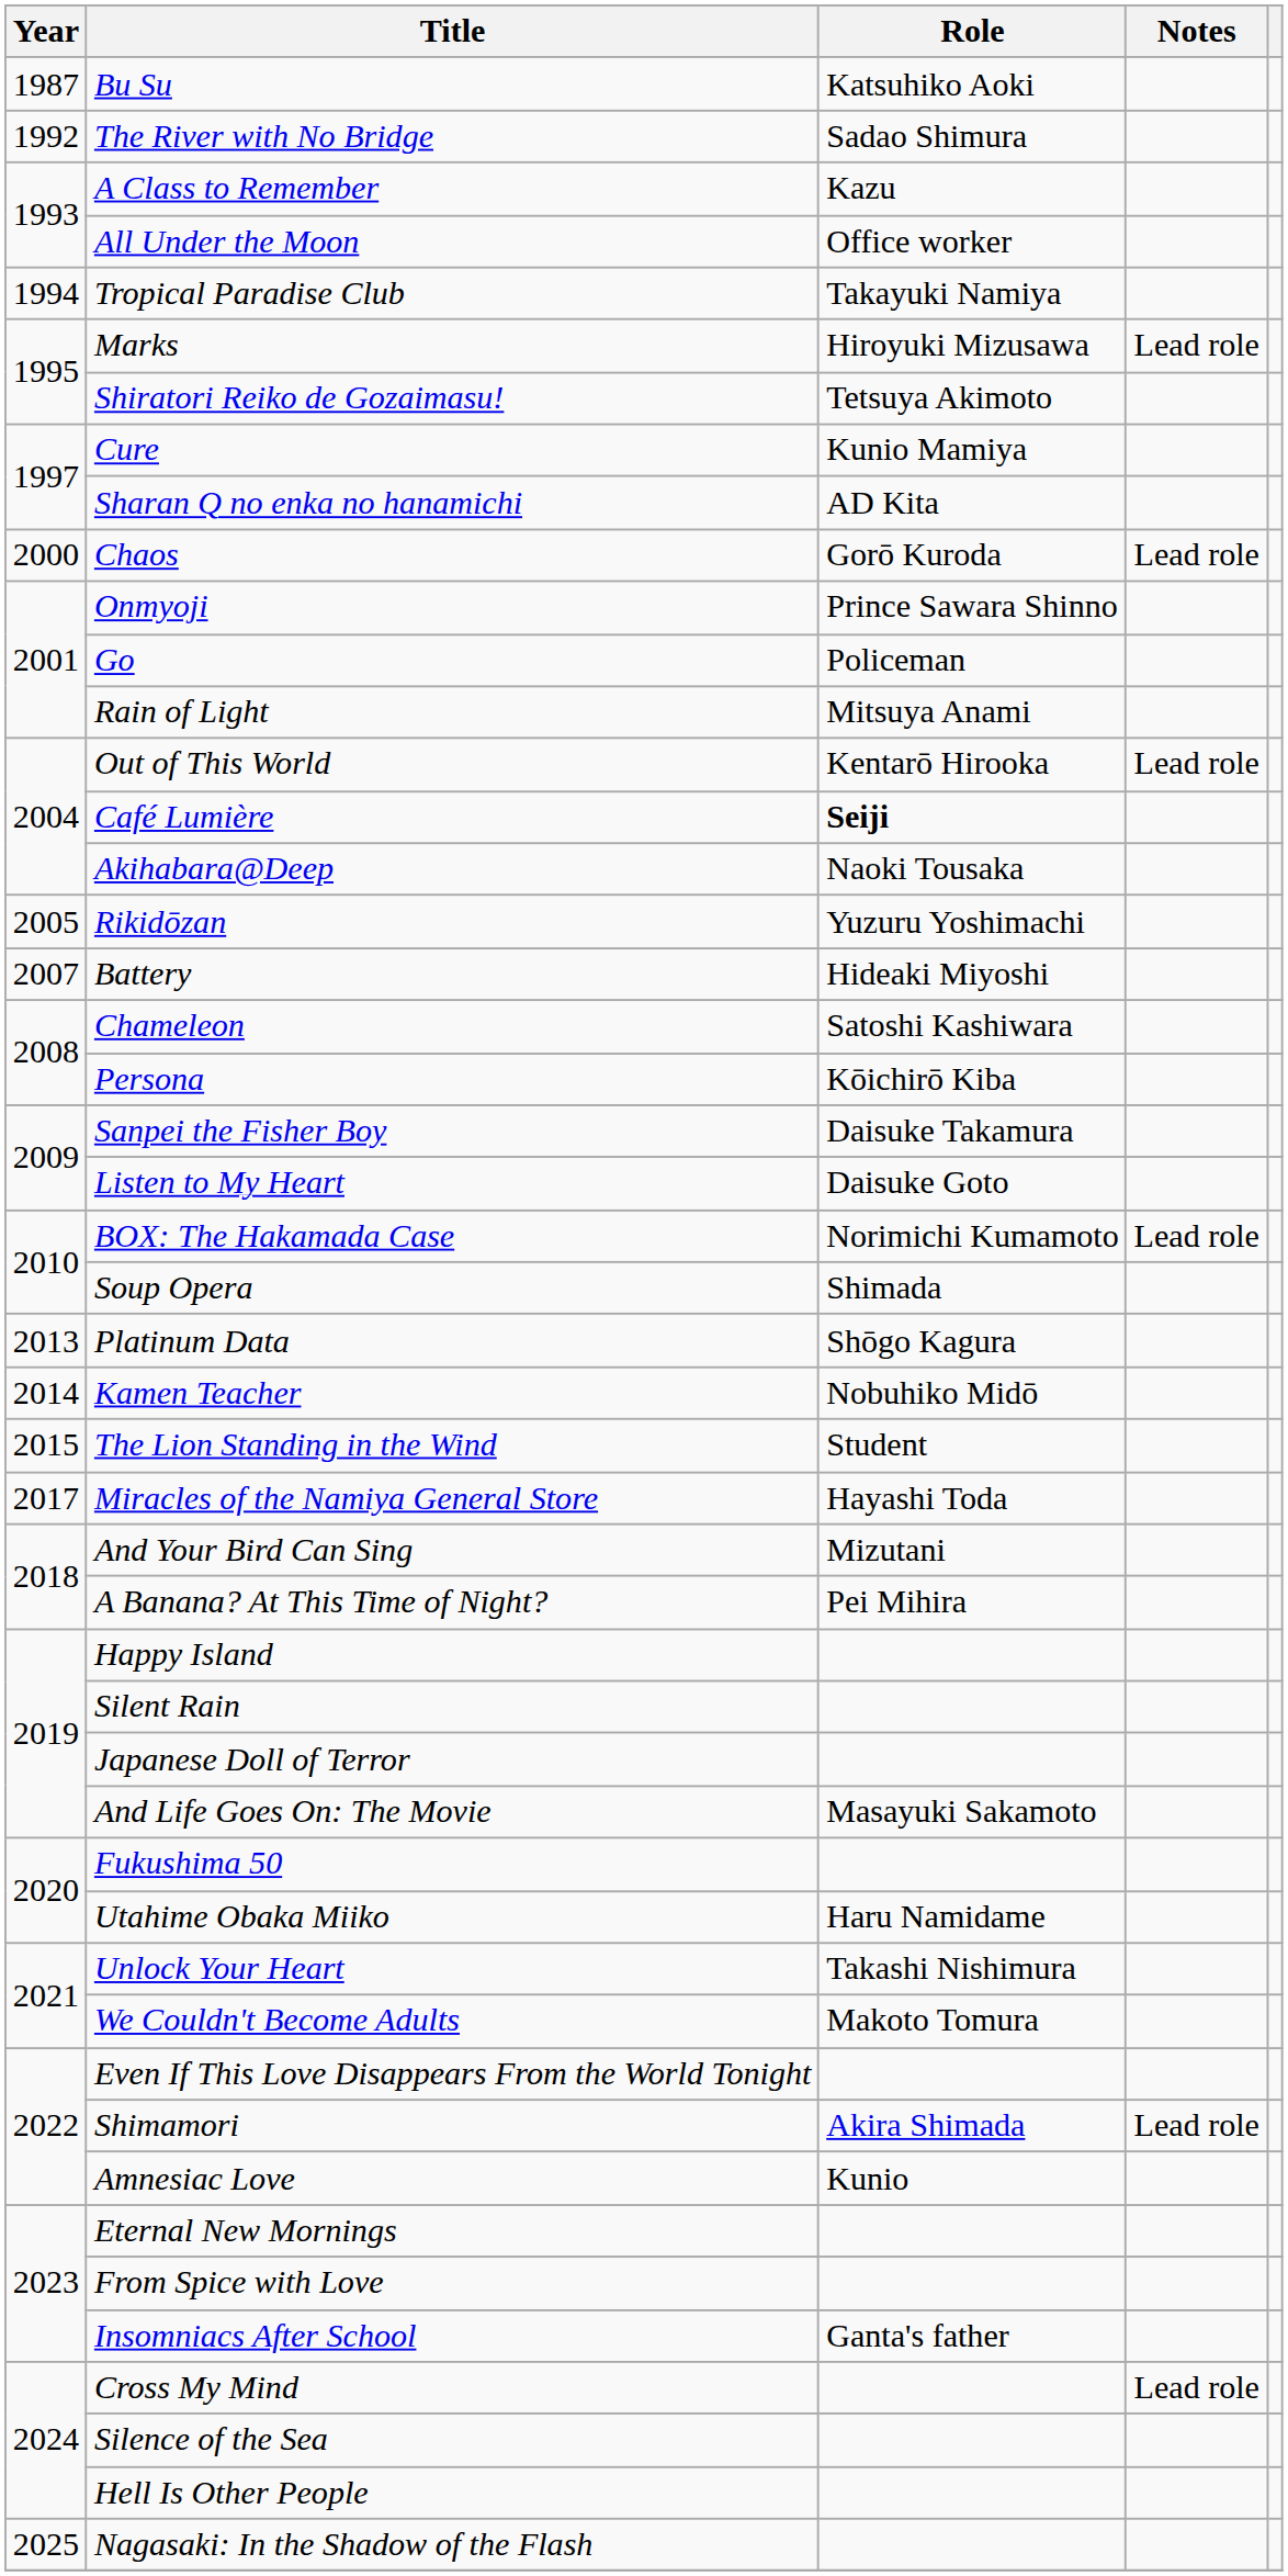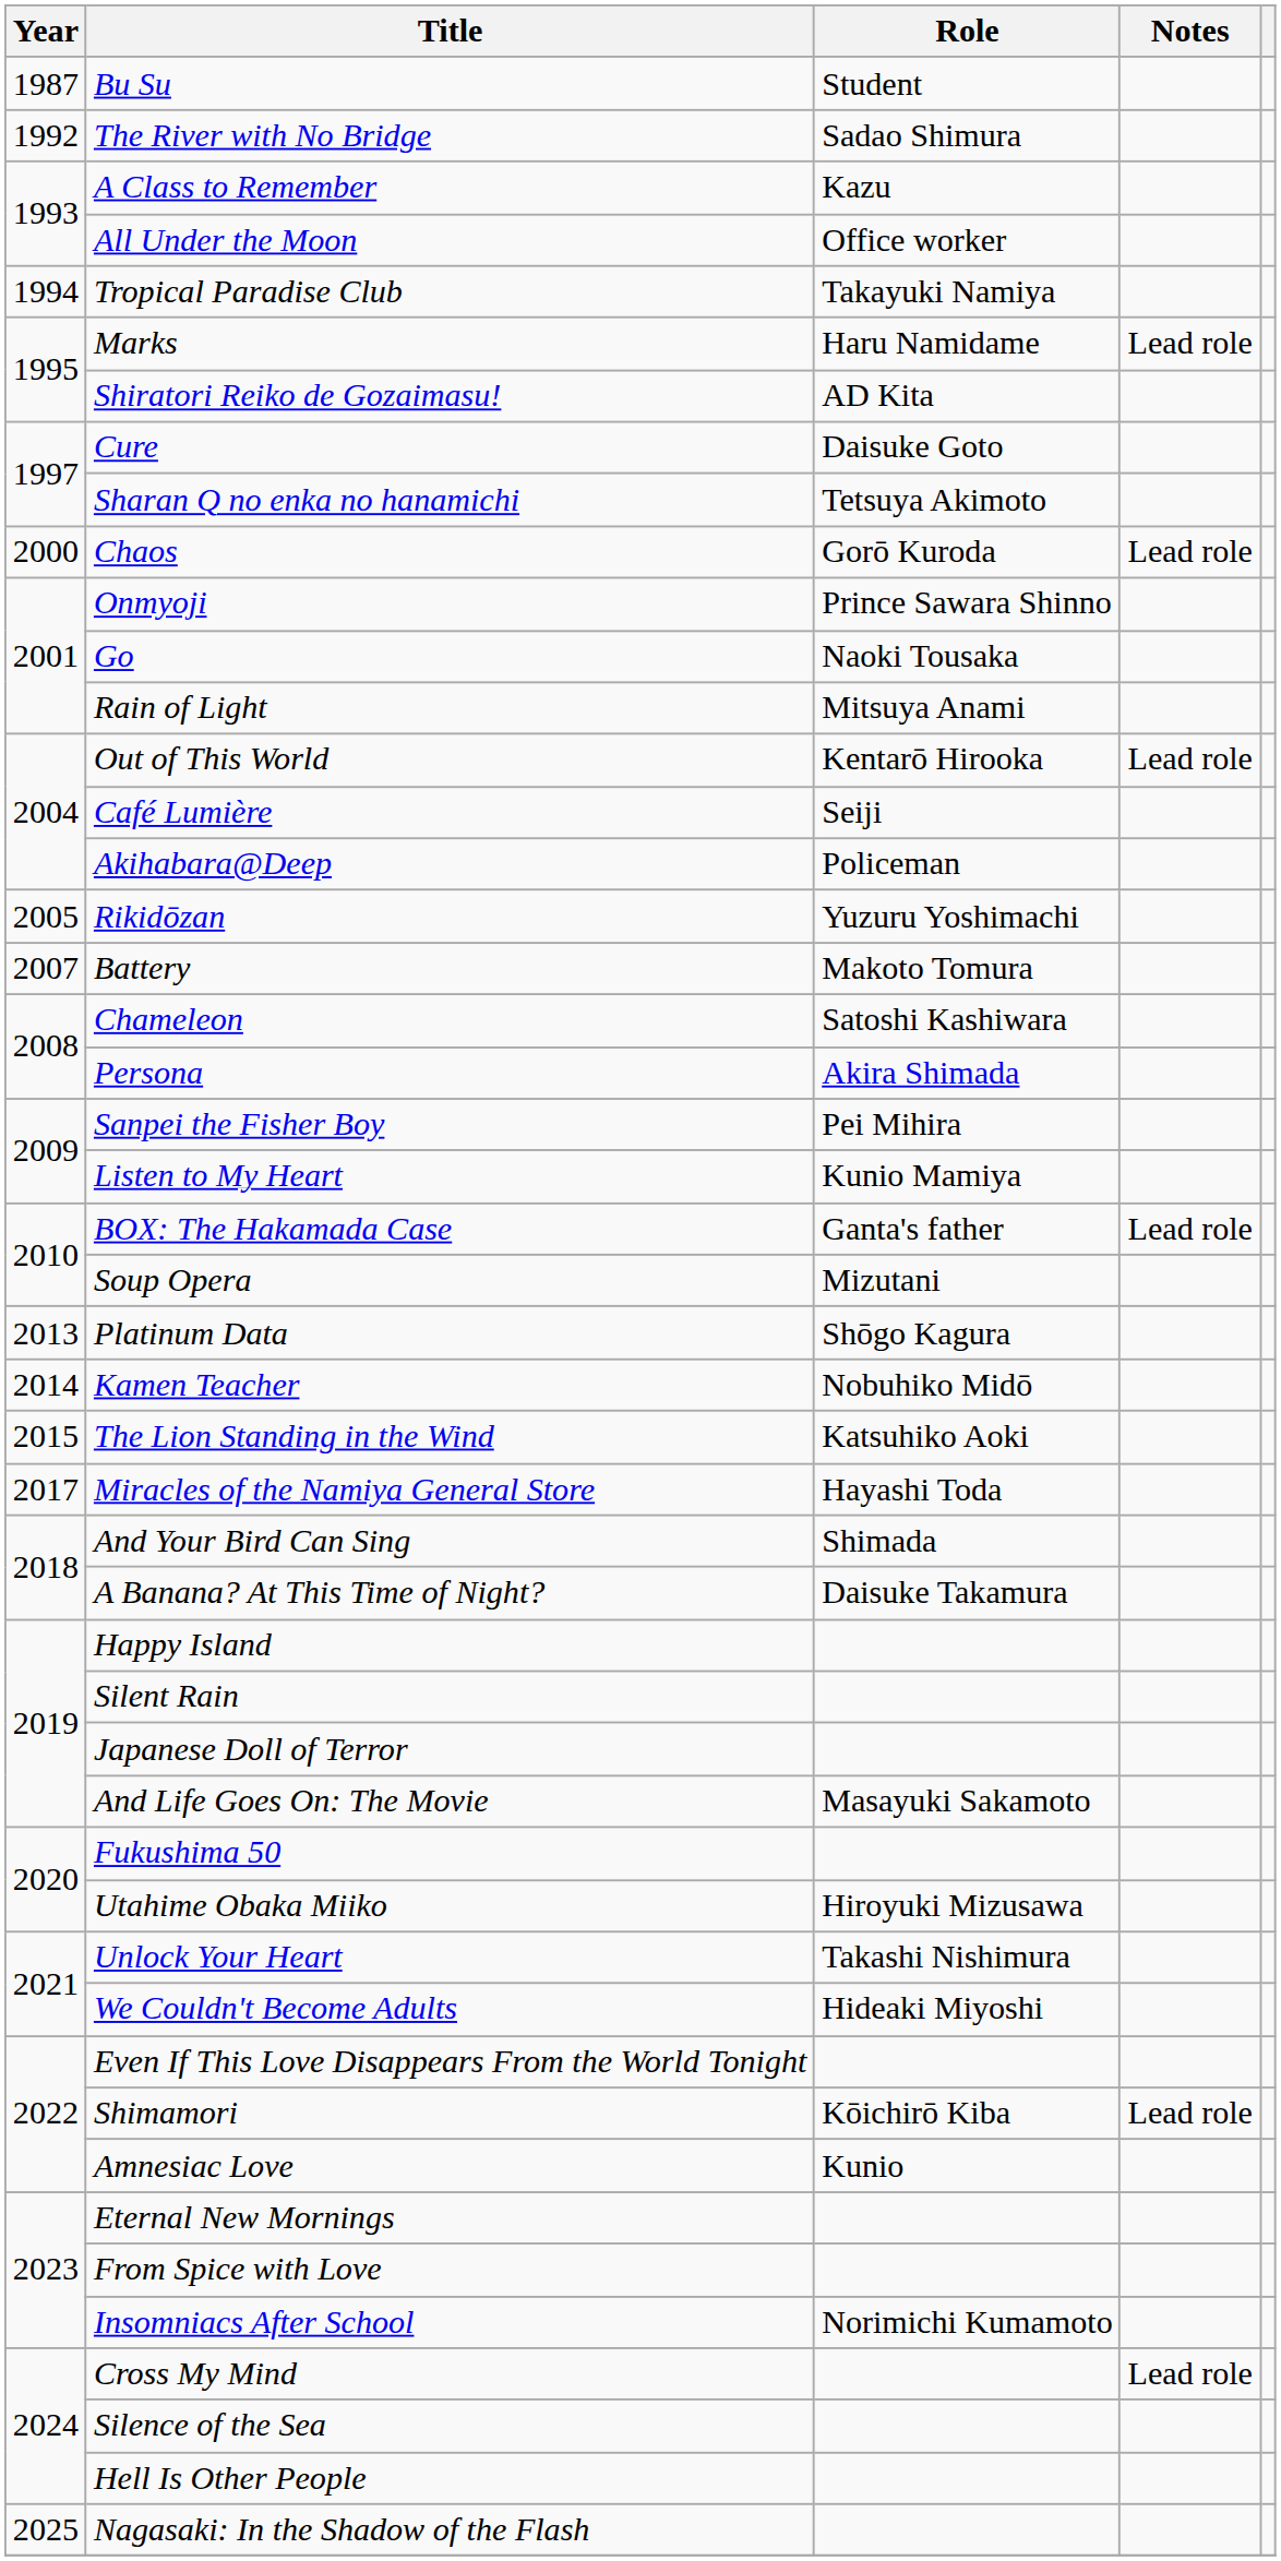Bu Su | Role: Katsuhiko Aoki -> Student
Marks | Role: Hiroyuki Mizusawa -> Haru Namidame
Shiratori Reiko de Gozaimasu! | Role: Tetsuya Akimoto -> AD Kita
Cure | Role: Kunio Mamiya -> Daisuke Goto
Sharan Q no enka no hanamichi | Role: AD Kita -> Tetsuya Akimoto
Go | Role: Policeman -> Naoki Tousaka
Café Lumière | Role: bold -> normal
Akihabara@Deep | Role: Naoki Tousaka -> Policeman
Battery | Role: Hideaki Miyoshi -> Makoto Tomura
Persona | Role: Kōichirō Kiba -> Akira Shimada
Sanpei the Fisher Boy | Role: Daisuke Takamura -> Pei Mihira
Listen to My Heart | Role: Daisuke Goto -> Kunio Mamiya
BOX: The Hakamada Case | Role: Norimichi Kumamoto -> Ganta's father
Soup Opera | Role: Shimada -> Mizutani
The Lion Standing in the Wind | Role: Student -> Katsuhiko Aoki
And Your Bird Can Sing | Role: Mizutani -> Shimada
A Banana? At This Time of Night? | Role: Pei Mihira -> Daisuke Takamura
Utahime Obaka Miiko | Role: Haru Namidame -> Hiroyuki Mizusawa
We Couldn't Become Adults | Role: Makoto Tomura -> Hideaki Miyoshi
Shimamori | Role: Akira Shimada -> Kōichirō Kiba
Insomniacs After School | Role: Ganta's father -> Norimichi Kumamoto
